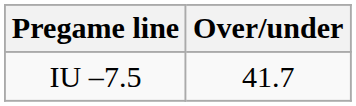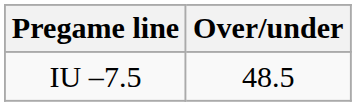IU –7.5 | Over/under: 41.7 -> 48.5
